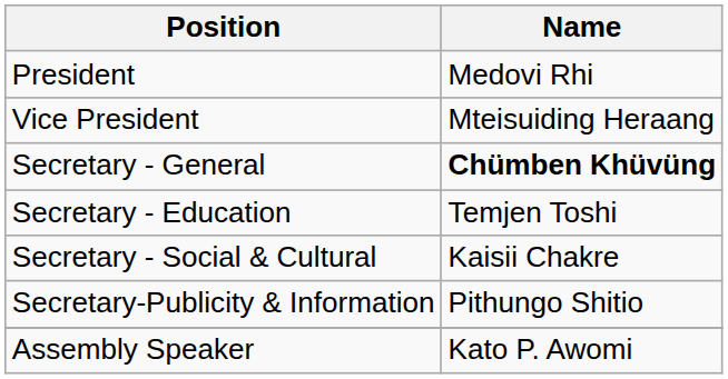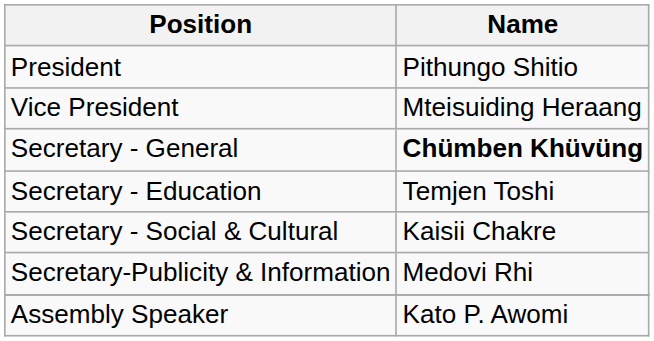President | Name: Medovi Rhi -> Pithungo Shitio
Secretary-Publicity & Information | Name: Pithungo Shitio -> Medovi Rhi
